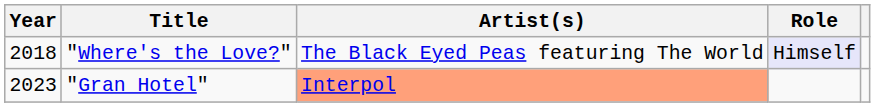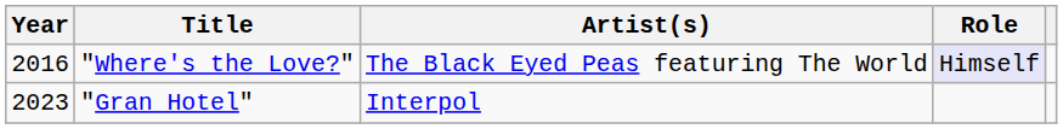"Where's the Love?" | Year: 2018 -> 2016
"Gran Hotel" | Artist(s): lightsalmon background -> no background
